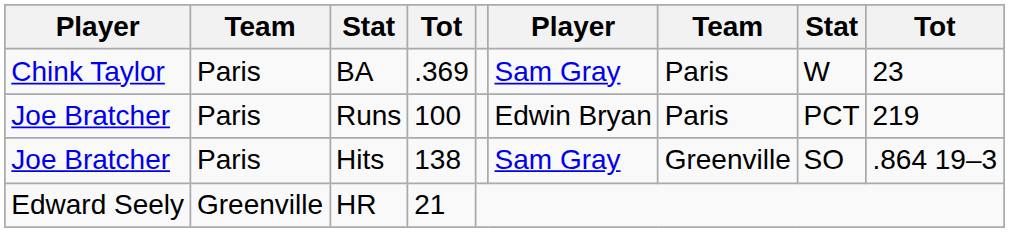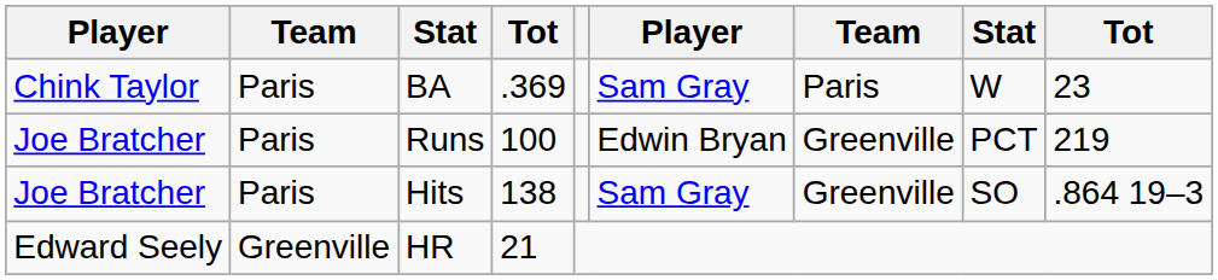Runs | column 7: Paris -> Greenville
